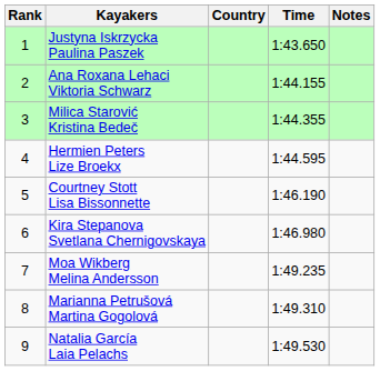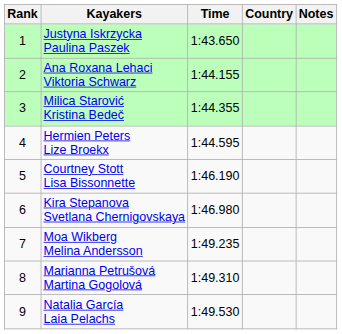columns swapped: Country <-> Time
